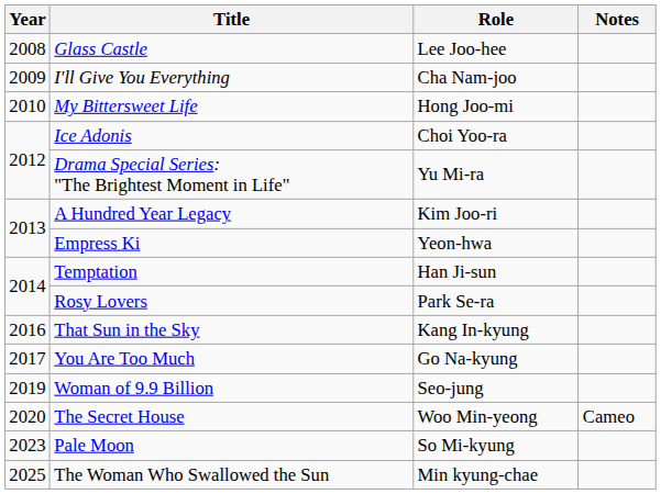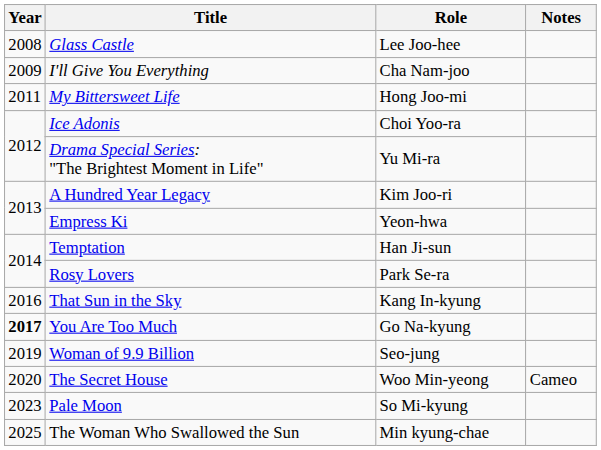My Bittersweet Life | Year: 2010 -> 2011
You Are Too Much | Year: normal -> bold
